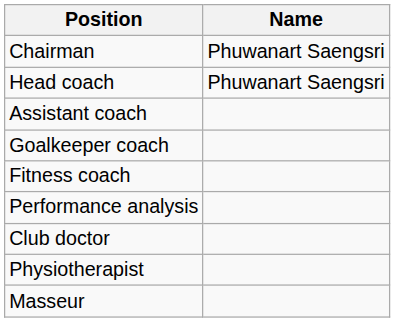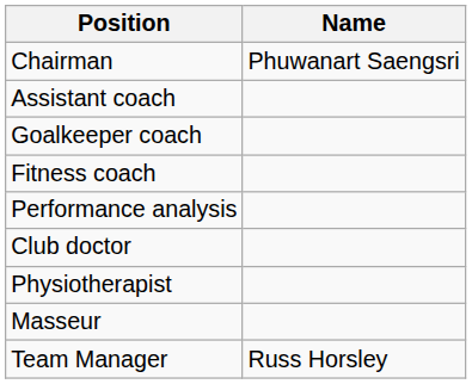- row: Head coach | Phuwanart Saengsri
+ row: Team Manager | Russ Horsley
